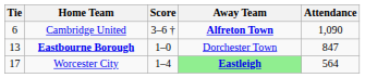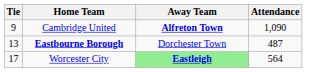- column: Score | 3–6 † | 1–0 | 1–4
Cambridge United | Tie: 6 -> 9
Eastbourne Borough | Attendance: 847 -> 487
